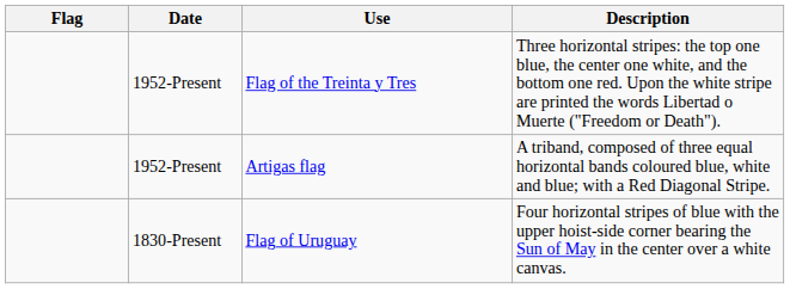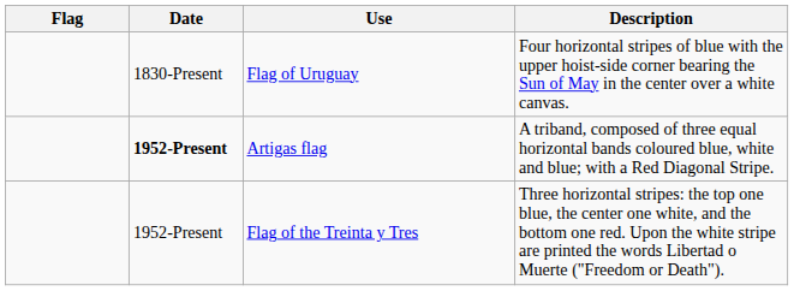rows swapped: Flag of Uruguay <-> Flag of the Treinta y Tres
Artigas flag | Date: normal -> bold
